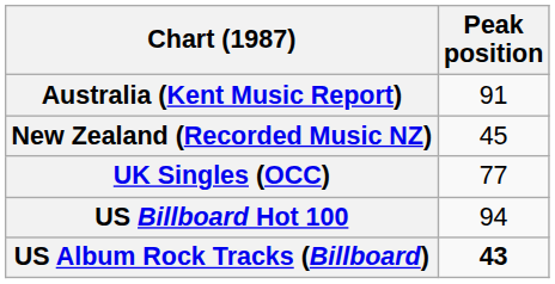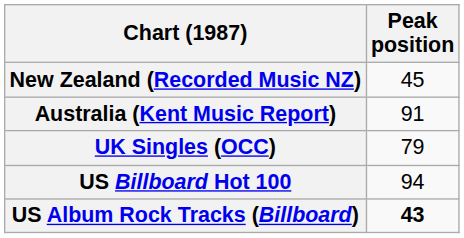rows swapped: Australia (Kent Music Report) <-> New Zealand (Recorded Music NZ)
UK Singles (OCC) | Peak position: 77 -> 79
